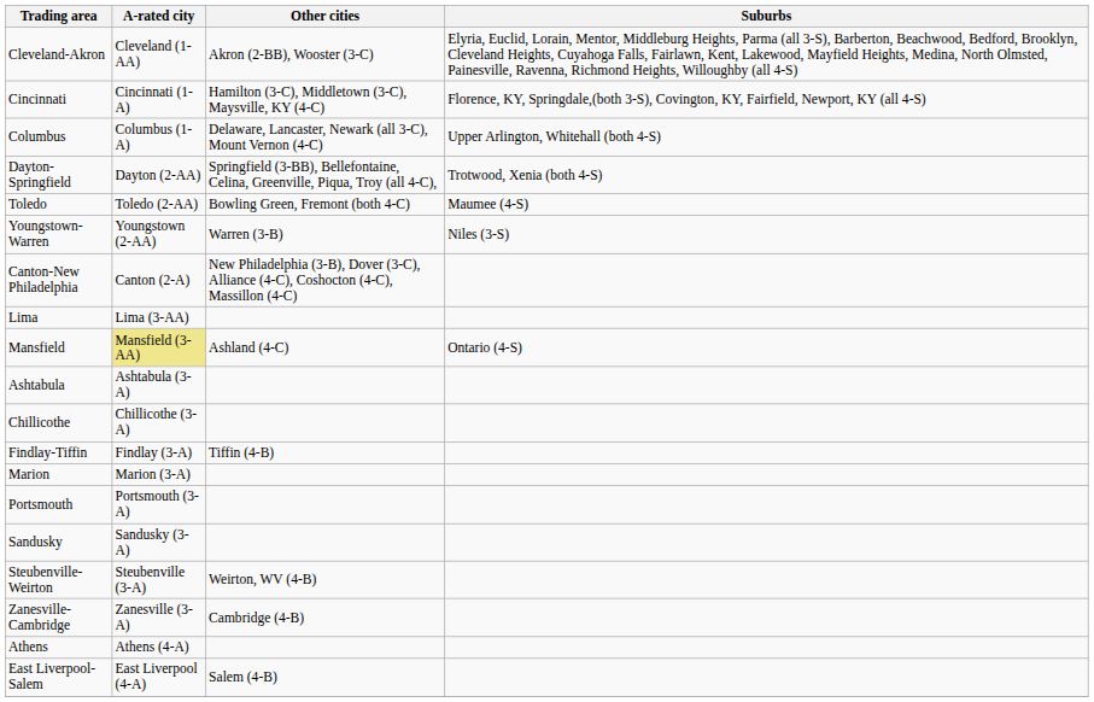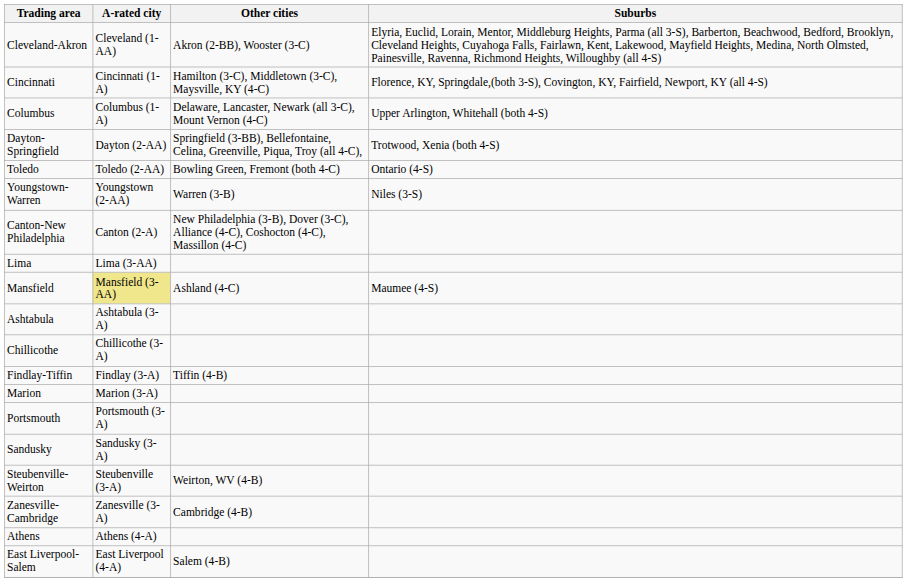Toledo | Suburbs: Maumee (4-S) -> Ontario (4-S)
Mansfield | Suburbs: Ontario (4-S) -> Maumee (4-S)
